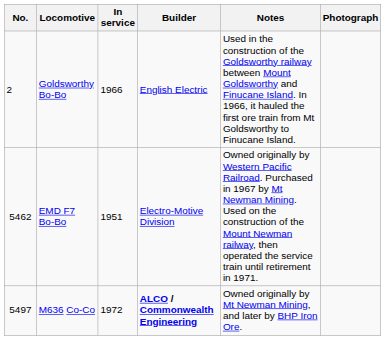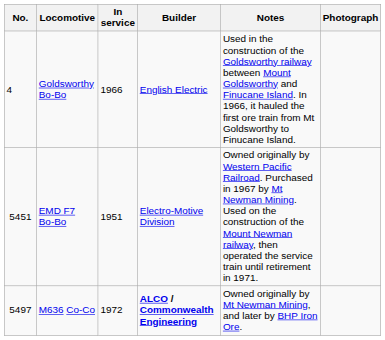Goldsworthy Bo-Bo | No.: 2 -> 4
EMD F7 Bo-Bo | No.: 5462 -> 5451
